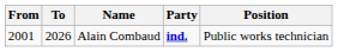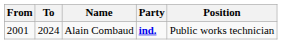Alain Combaud | To: 2026 -> 2024
